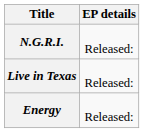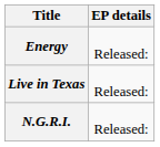rows swapped: N.G.R.I. <-> Energy
